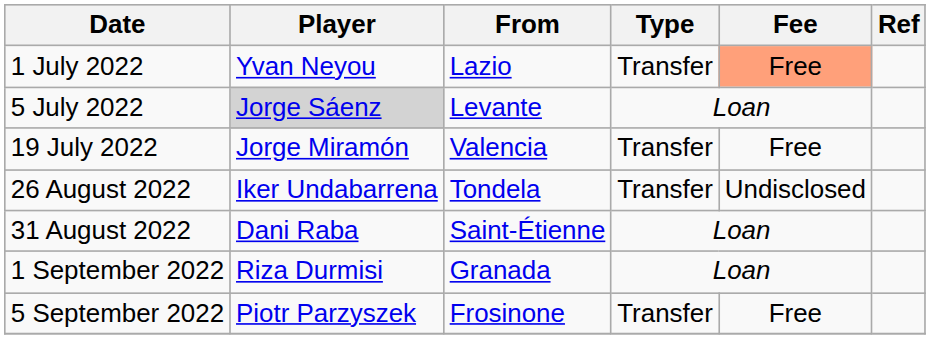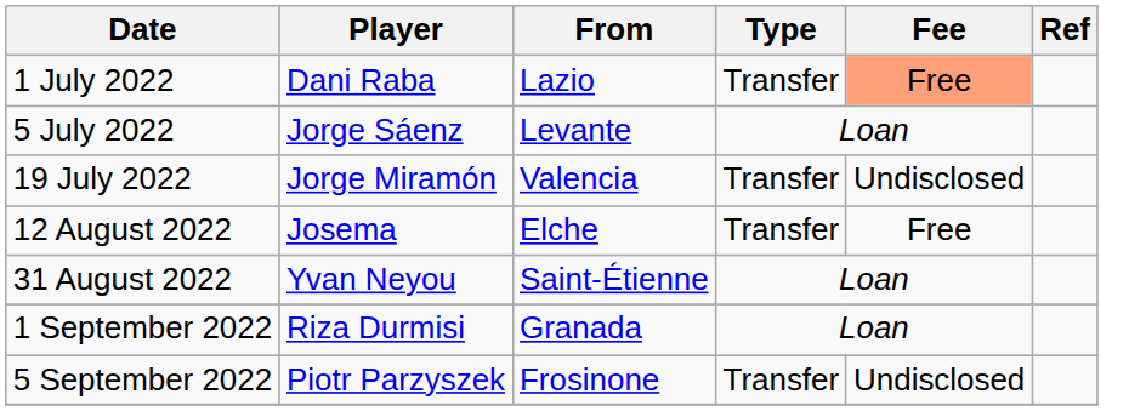1 July 2022 | Player: Yvan Neyou -> Dani Raba
5 July 2022 | Player: lightgrey background -> no background
19 July 2022 | Fee: Free -> Undisclosed
+ row: 12 August 2022 | Josema | Elche | Transfer | Free
- row: 26 August 2022 | Iker Undabarrena | Tondela | Transfer | Undisclosed
31 August 2022 | Player: Dani Raba -> Yvan Neyou
5 September 2022 | Fee: Free -> Undisclosed
